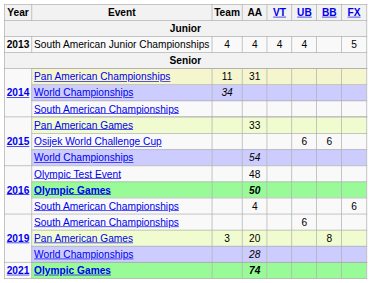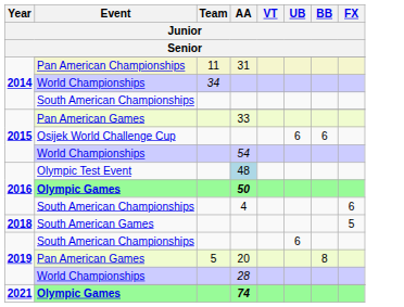- row: 2013 | South American Junior Championships | 4 | 4 | 4 | 4 | 5
Olympic Test Event | AA: no background -> lightblue background
+ row: 2018 | South American Games | 5
2019 / Pan American Games | Team: 3 -> 5
